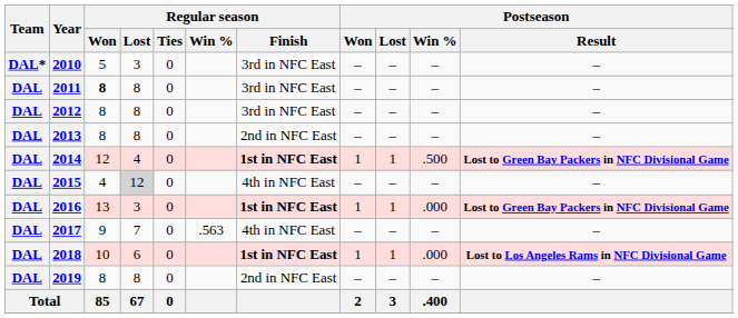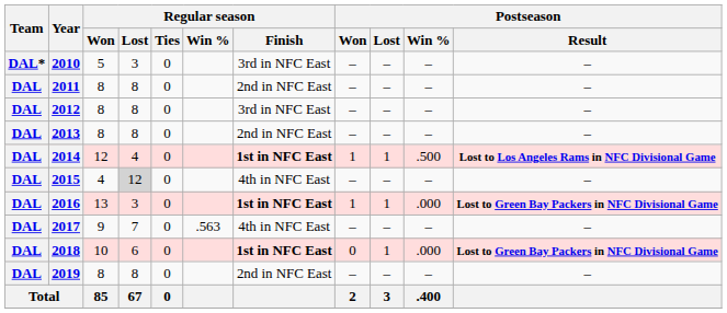2011 | Regular season / Won: bold -> normal
2011 | Regular season / Finish: 3rd in NFC East -> 2nd in NFC East
2014 | Postseason / Result: Lost to Green Bay Packers in NFC Divisional Game -> Lost to Los Angeles Rams in NFC Divisional Game
2018 | Postseason / Won: 1 -> 0
2018 | Postseason / Result: Lost to Los Angeles Rams in NFC Divisional Game -> Lost to Green Bay Packers in NFC Divisional Game
